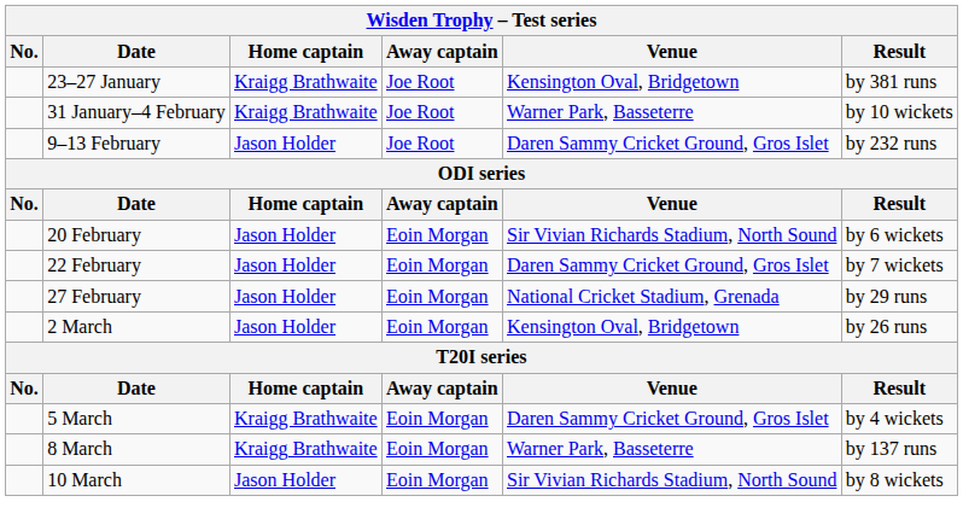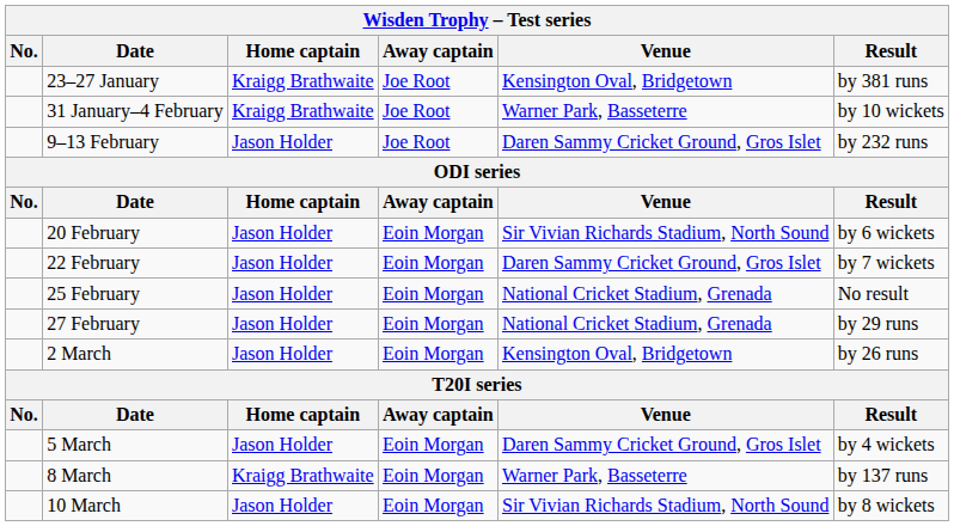+ row: 25 February | Jason Holder | Eoin Morgan | National Cricket Stadium, Grenada | No result
5 March | Home captain: Kraigg Brathwaite -> Jason Holder
